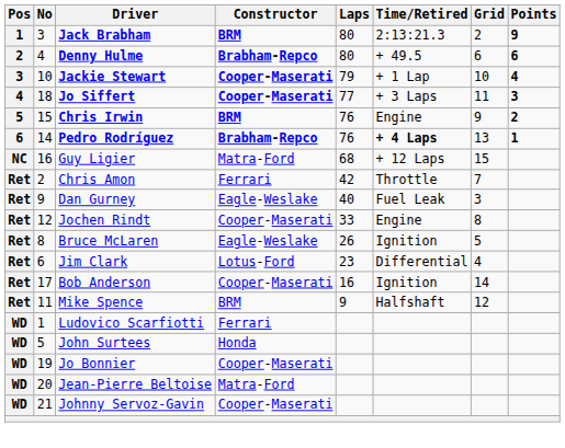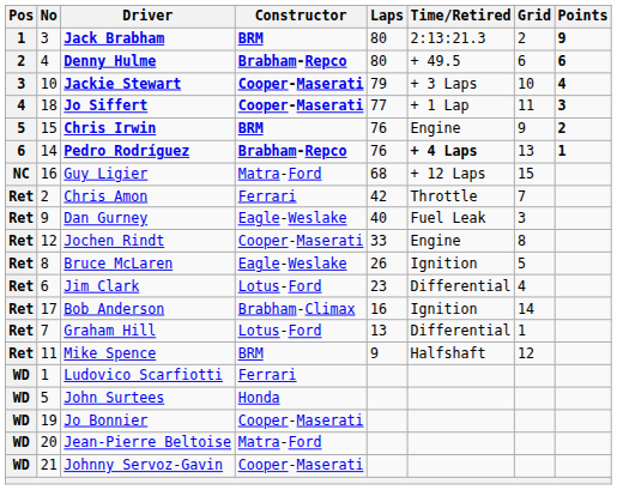Jackie Stewart | Time/Retired: + 1 Lap -> + 3 Laps
Jo Siffert | Time/Retired: + 3 Laps -> + 1 Lap
Bob Anderson | Constructor: Cooper-Maserati -> Brabham-Climax
+ row: Ret | 7 | Graham Hill | Lotus-Ford | 13 | Differential | 1
